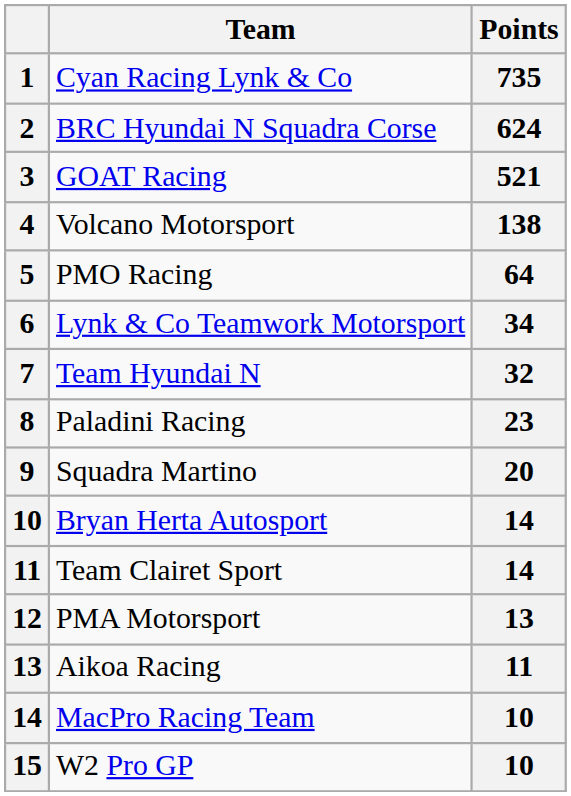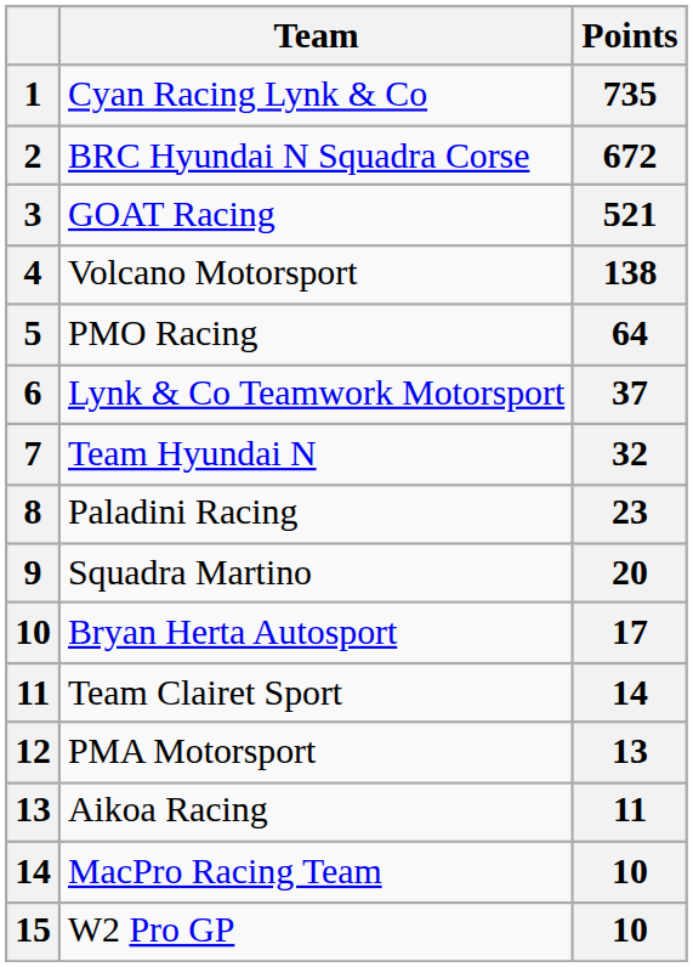BRC Hyundai N Squadra Corse | Points: 624 -> 672
Lynk & Co Teamwork Motorsport | Points: 34 -> 37
Bryan Herta Autosport | Points: 14 -> 17
